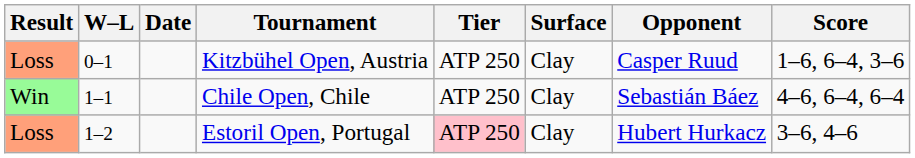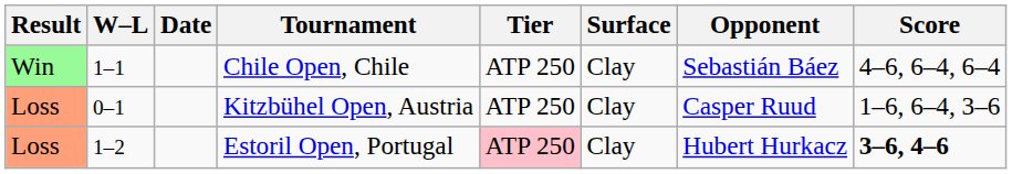rows swapped: Kitzbühel Open, Austria <-> Chile Open, Chile
Estoril Open, Portugal | Score: normal -> bold
